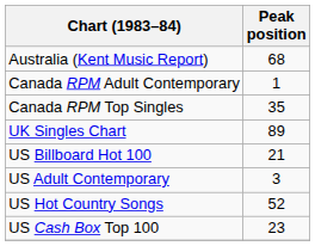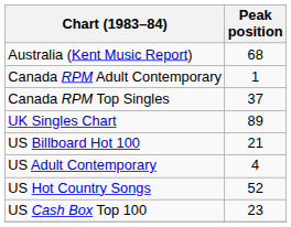Canada RPM Top Singles | Peak position: 35 -> 37
US Adult Contemporary | Peak position: 3 -> 4
